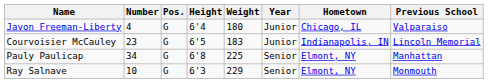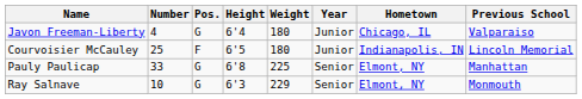Courvoisier McCauley | Number: 23 -> 25
Courvoisier McCauley | Pos.: G -> F
Courvoisier McCauley | Weight: 183 -> 180
Pauly Paulicap | Number: 34 -> 33
